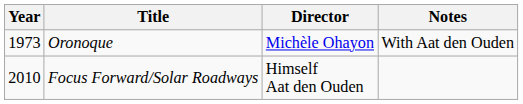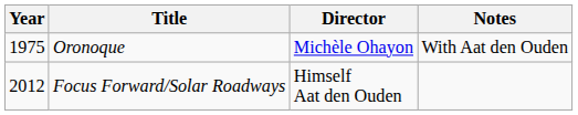Oronoque | Year: 1973 -> 1975
Focus Forward/Solar Roadways | Year: 2010 -> 2012
